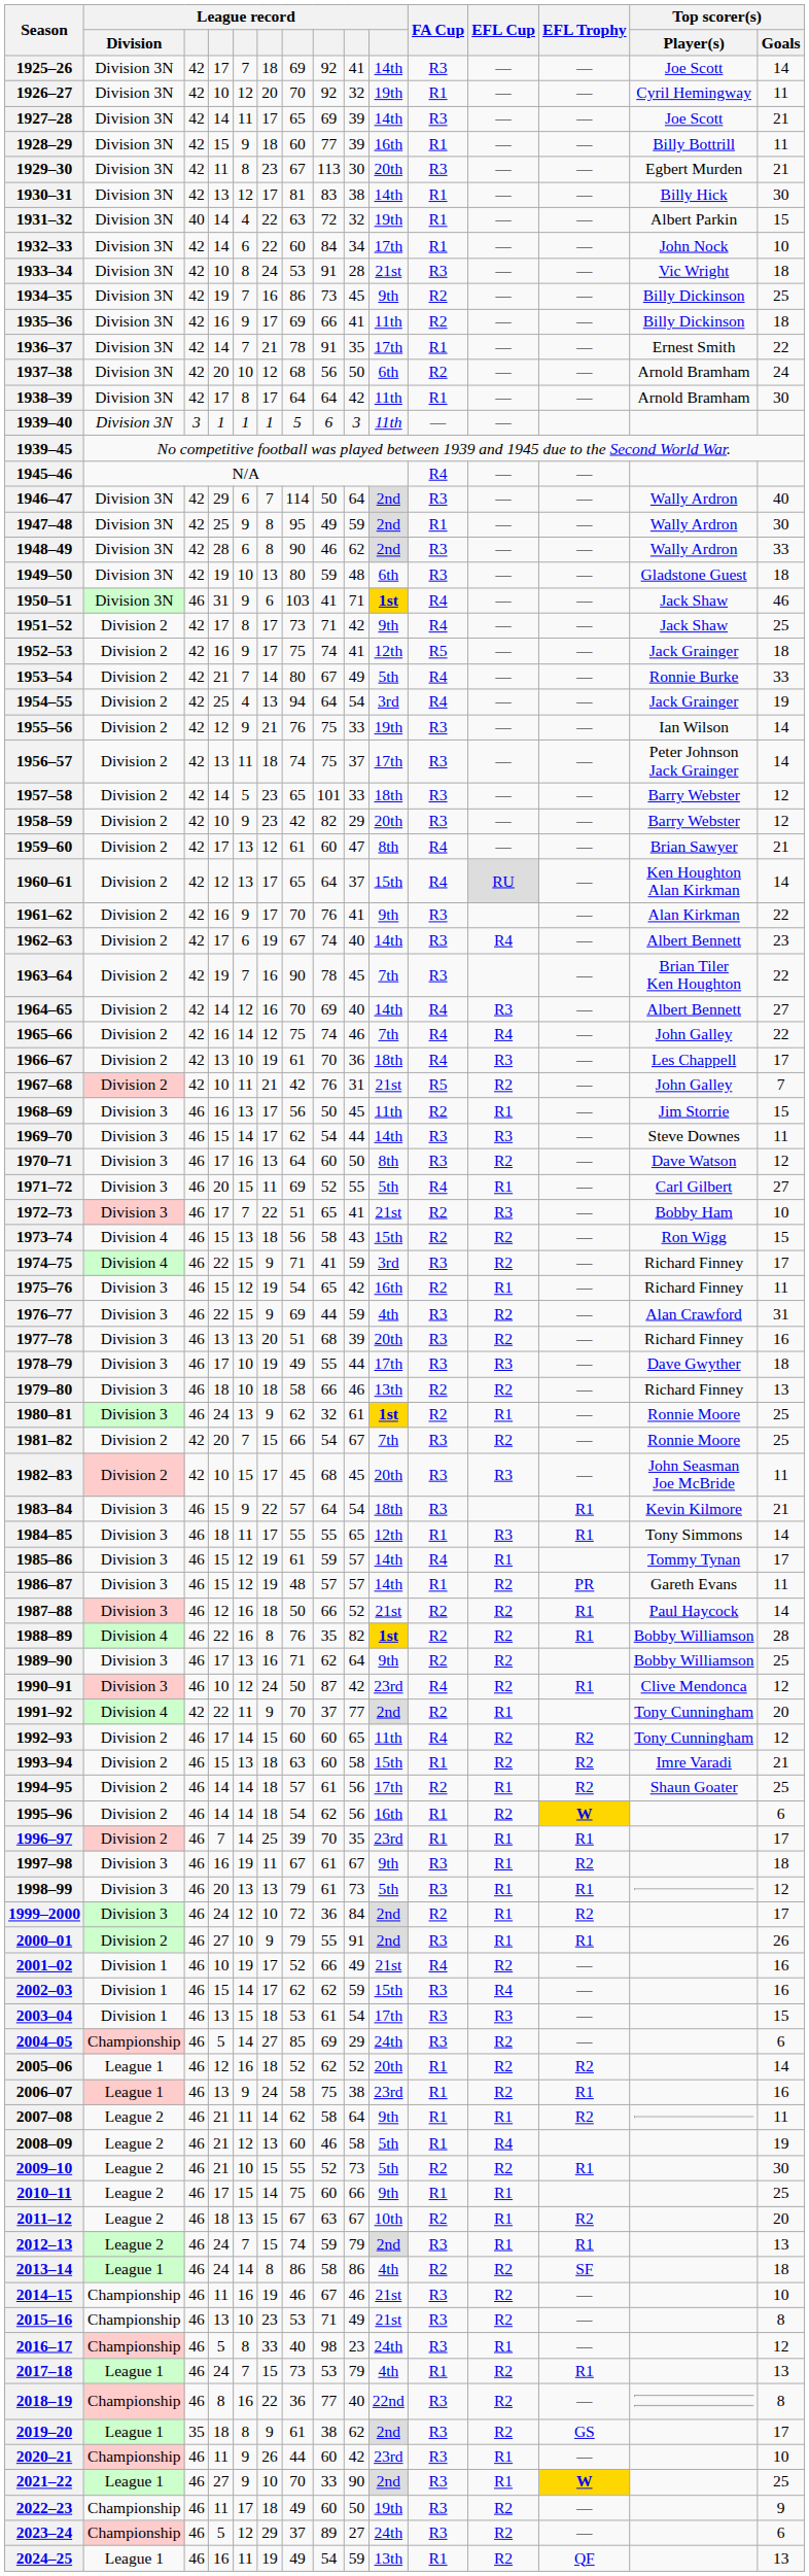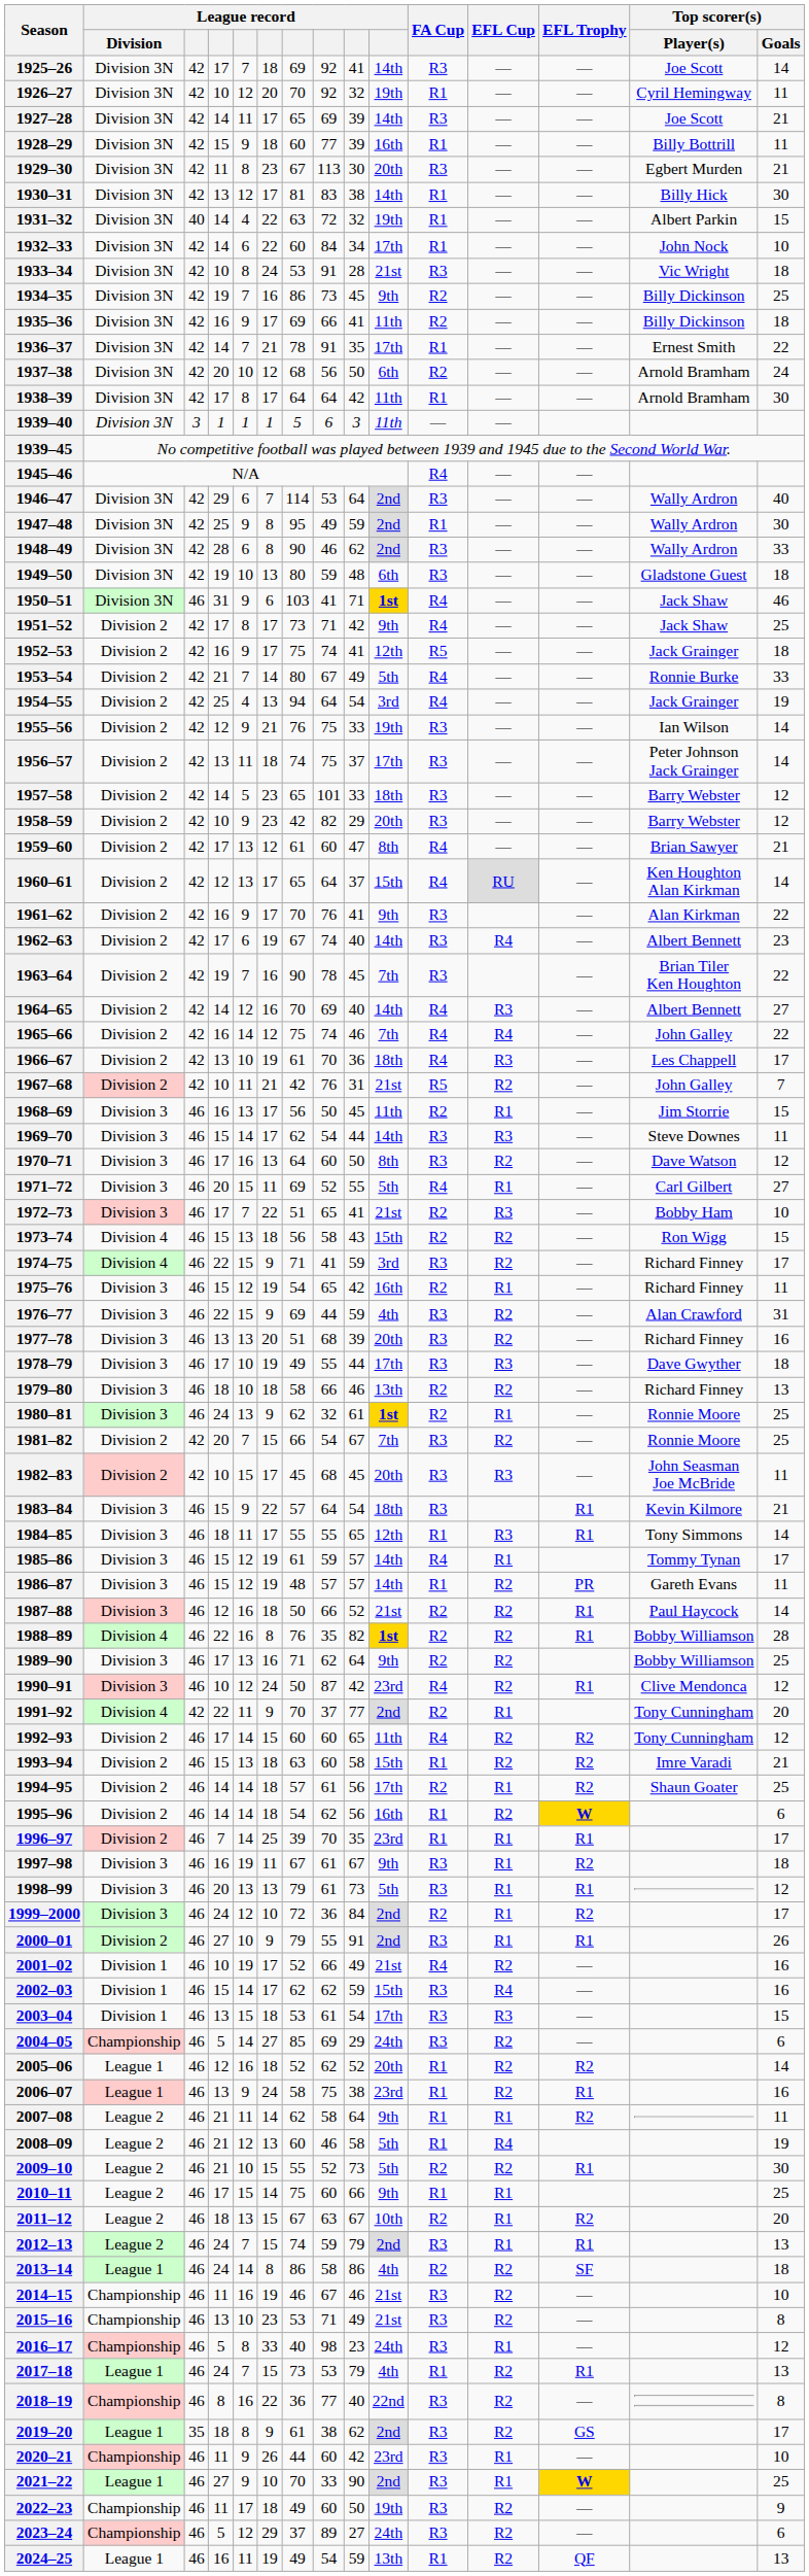1946–47 | column 8: 50 -> 53
